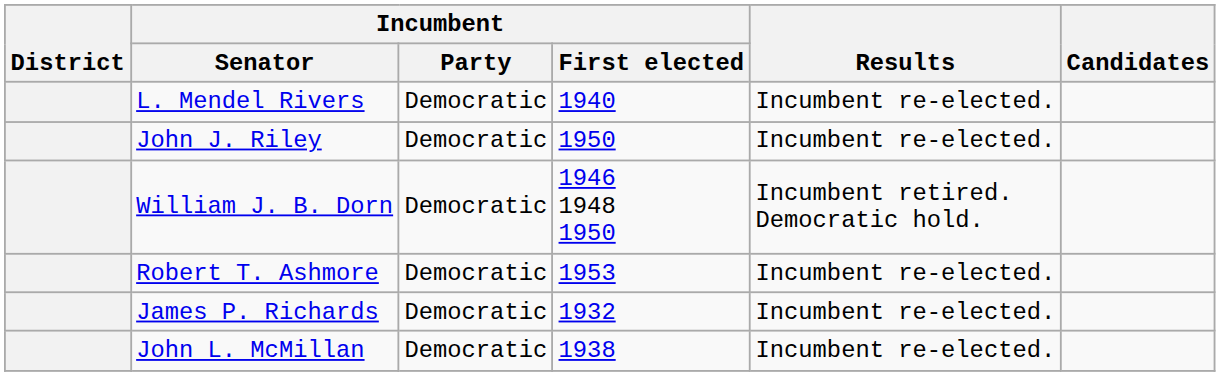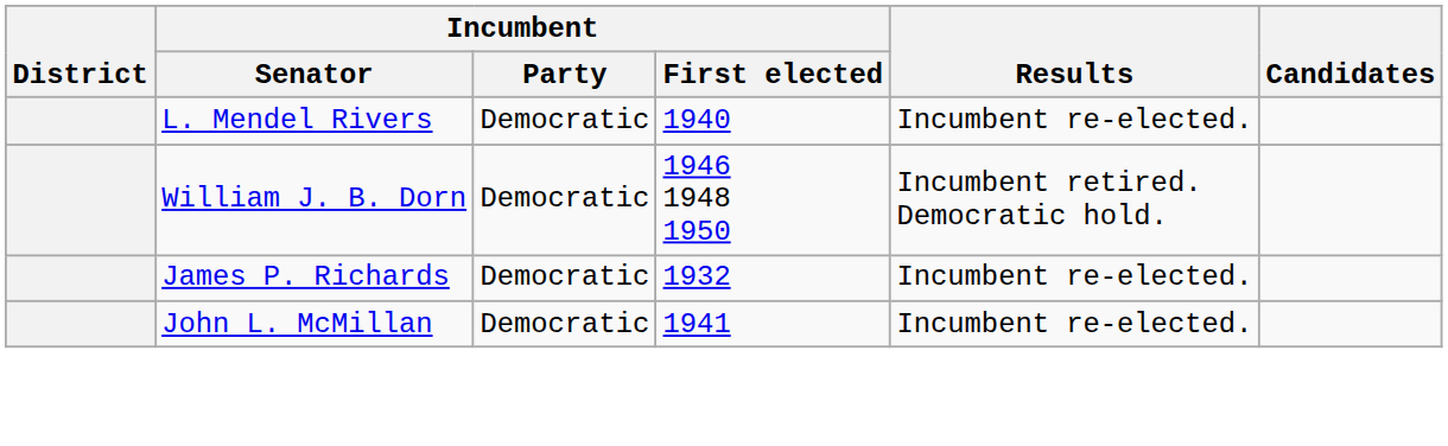- row: John J. Riley | Democratic | 1950 | Incumbent re-elected.
- row: Robert T. Ashmore | Democratic | 1953 | Incumbent re-elected.
John L. McMillan | Incumbent / First elected: 1938 -> 1941
